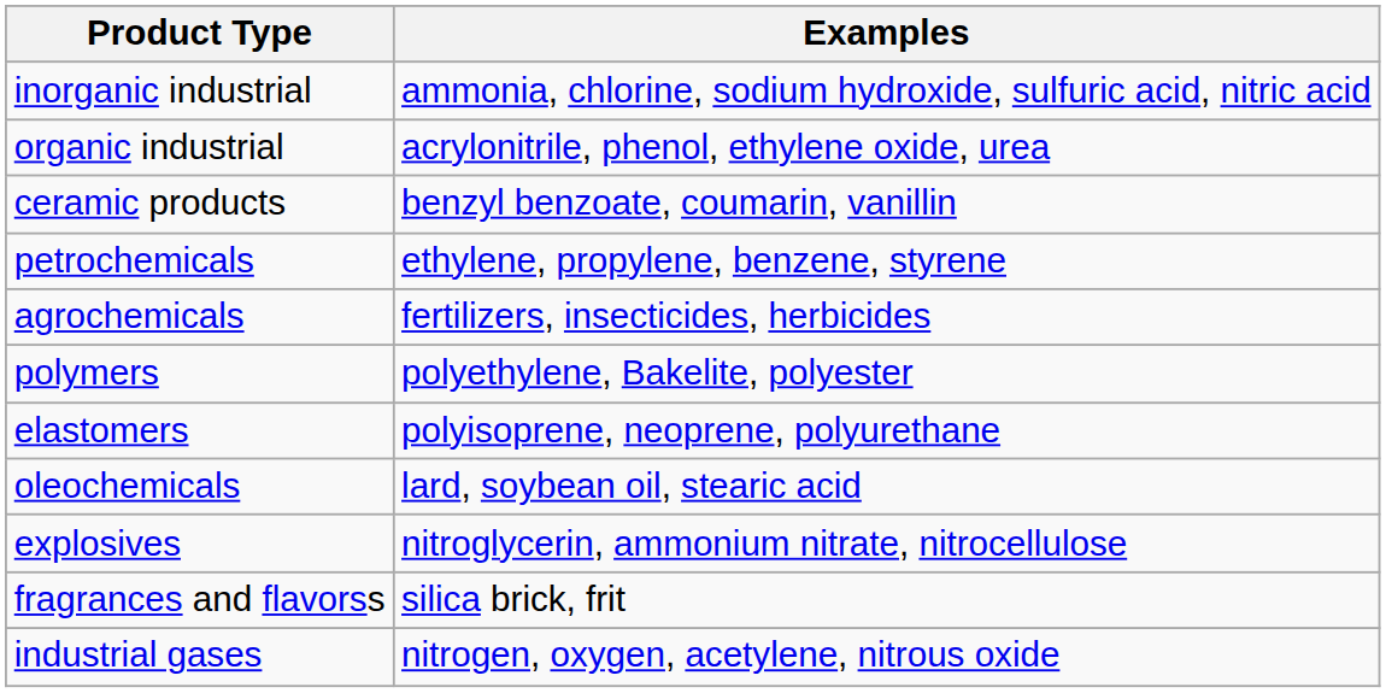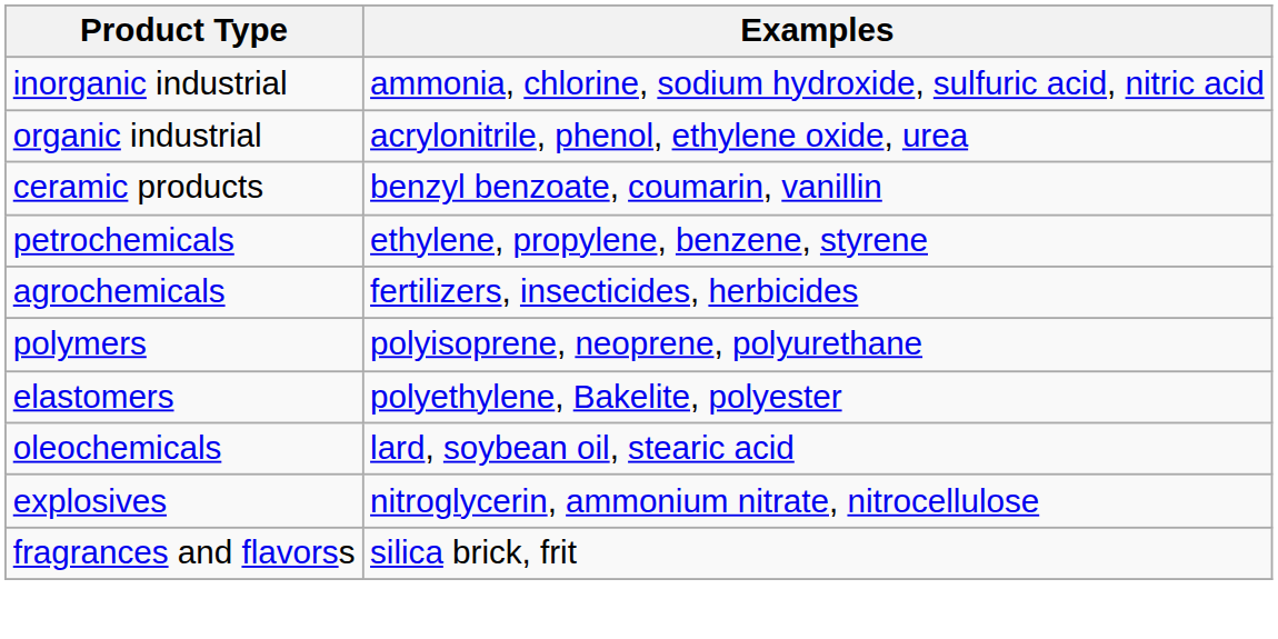polymers | Examples: polyethylene, Bakelite, polyester -> polyisoprene, neoprene, polyurethane
elastomers | Examples: polyisoprene, neoprene, polyurethane -> polyethylene, Bakelite, polyester
- row: industrial gases | nitrogen, oxygen, acetylene, nitrous oxide
